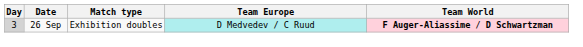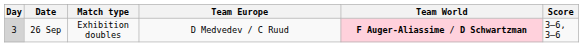+ column: Score | 3–6, 3–6
26 Sep | Team Europe: paleturquoise background -> no background
